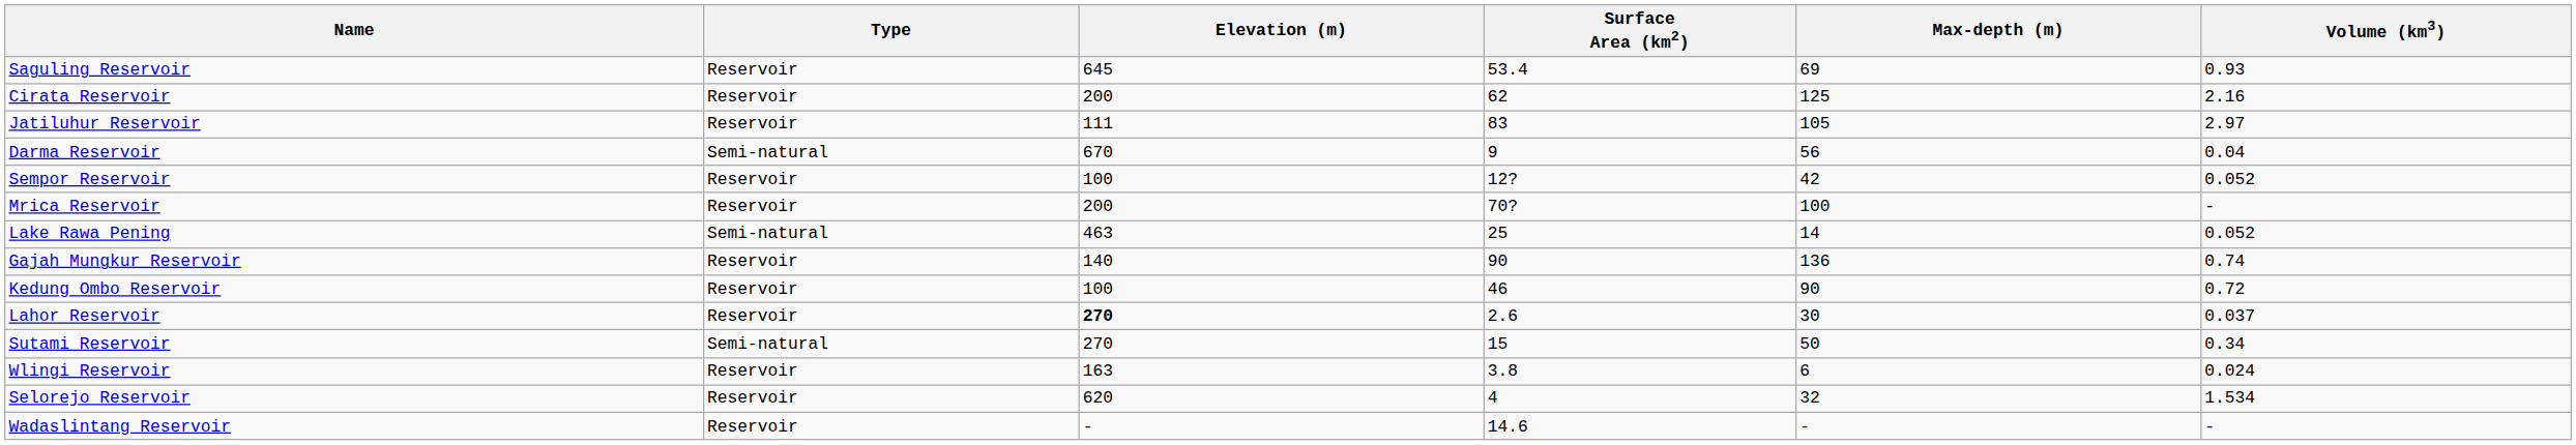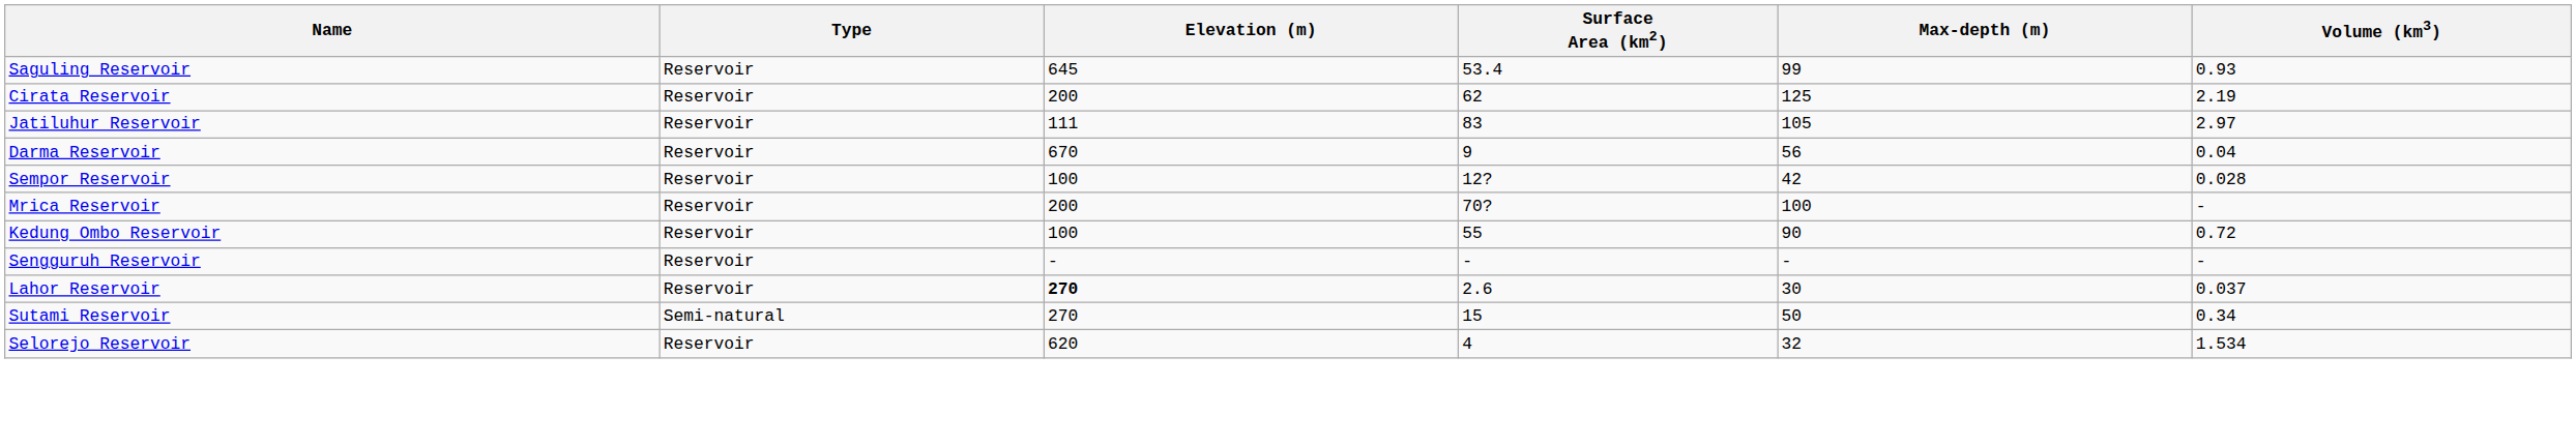Saguling Reservoir | Max-depth (m): 69 -> 99
Cirata Reservoir | Volume (km3): 2.16 -> 2.19
Darma Reservoir | Type: Semi-natural -> Reservoir
Sempor Reservoir | Volume (km3): 0.052 -> 0.028
- row: Lake Rawa Pening | Semi-natural | 463 | 25 | 14 | 0.052
- row: Gajah Mungkur Reservoir | Reservoir | 140 | 90 | 136 | 0.74
Kedung Ombo Reservoir | Surface Area (km2): 46 -> 55
+ row: Sengguruh Reservoir | Reservoir | - | - | - | -
- row: Wlingi Reservoir | Reservoir | 163 | 3.8 | 6 | 0.024
- row: Wadaslintang Reservoir | Reservoir | - | 14.6 | - | -
